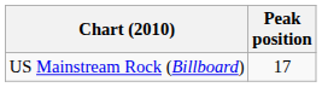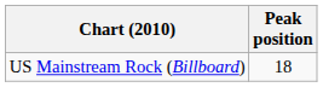US Mainstream Rock (Billboard) | Peak position: 17 -> 18
